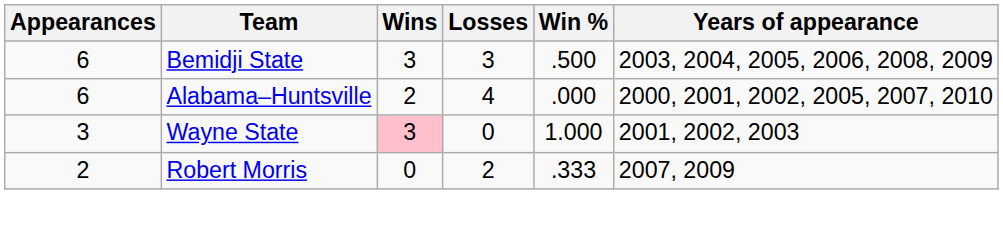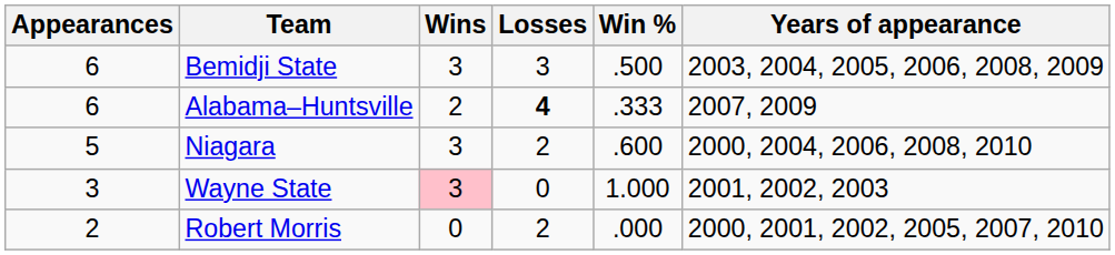Alabama–Huntsville | Losses: normal -> bold
Alabama–Huntsville | Win %: .000 -> .333
Alabama–Huntsville | Years of appearance: 2000, 2001, 2002, 2005, 2007, 2010 -> 2007, 2009
+ row: 5 | Niagara | 3 | 2 | .600 | 2000, 2004, 2006, 2008, 2010
Robert Morris | Win %: .333 -> .000
Robert Morris | Years of appearance: 2007, 2009 -> 2000, 2001, 2002, 2005, 2007, 2010
